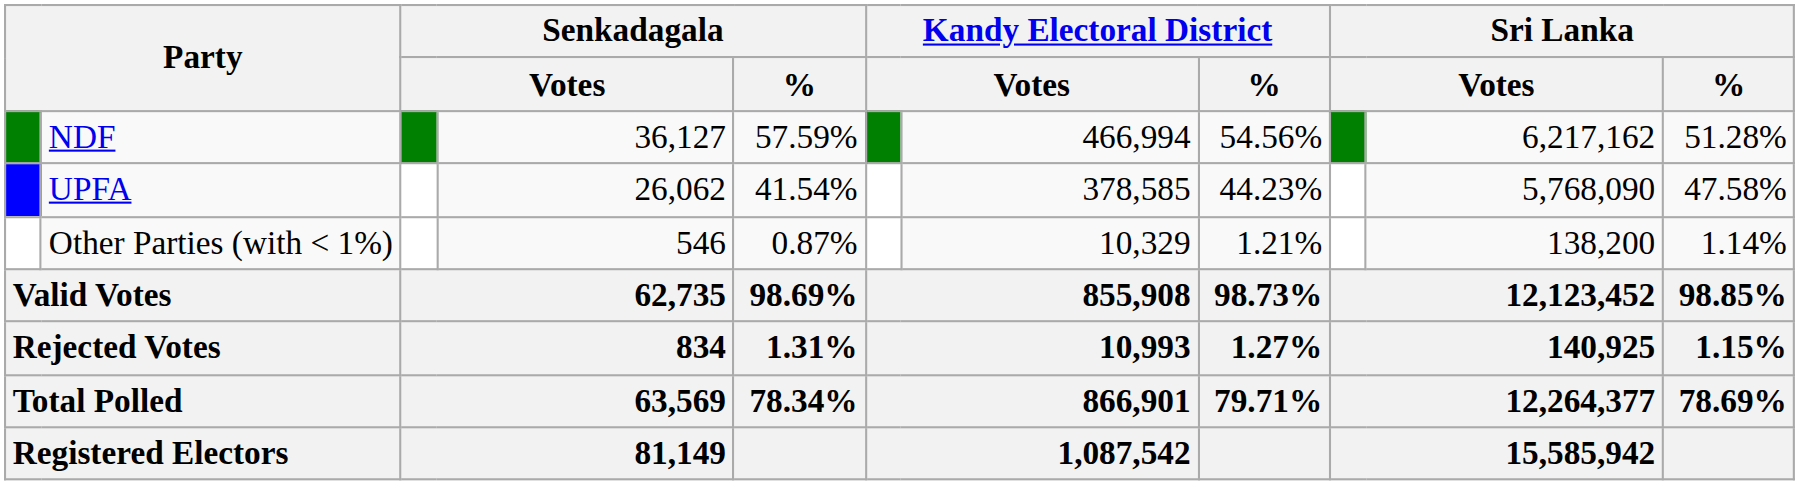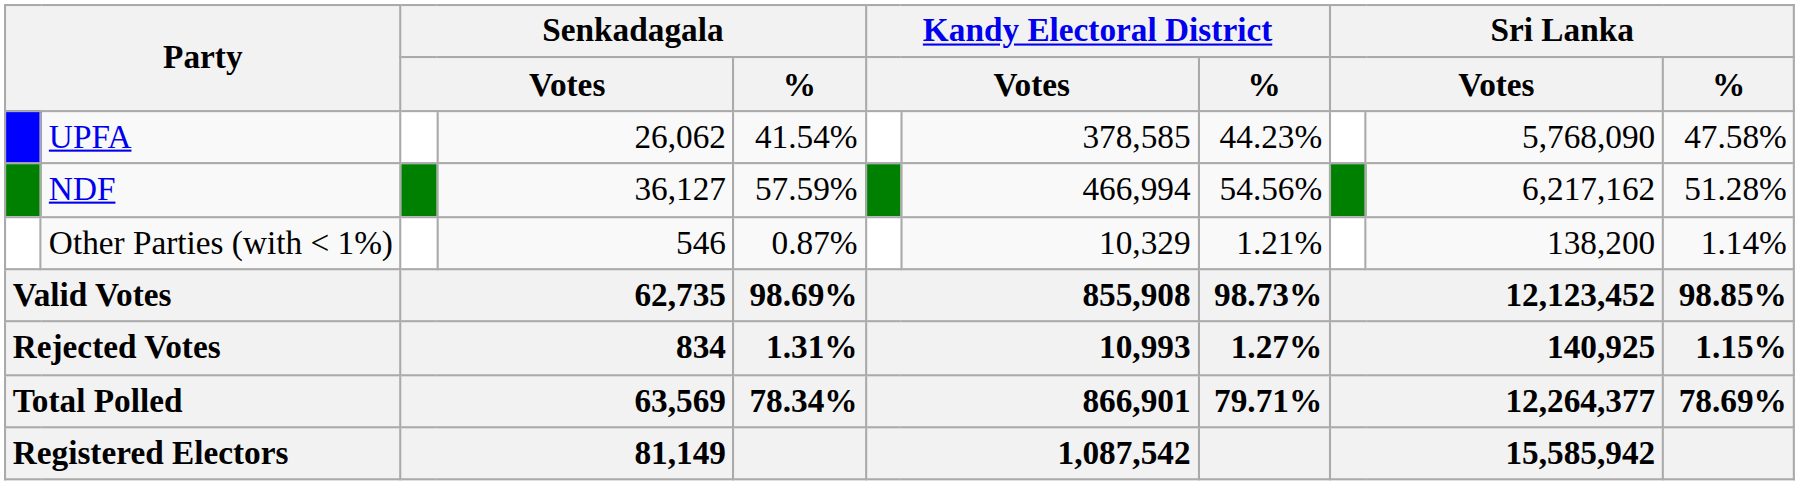rows swapped: NDF <-> UPFA
